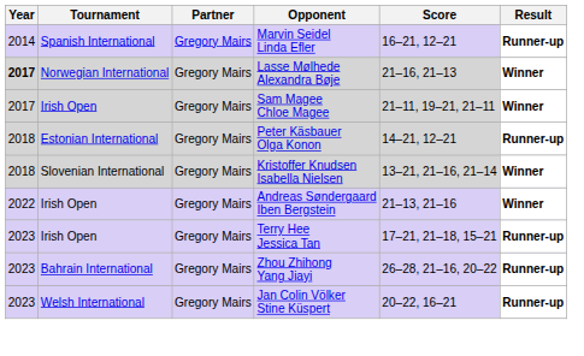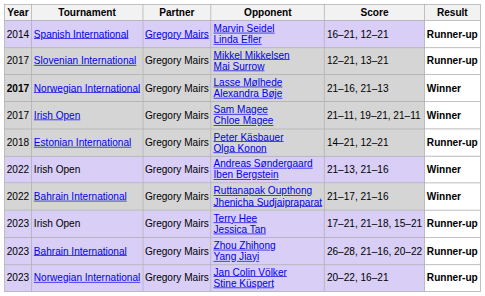+ row: 2017 | Slovenian International | Gregory Mairs | Mikkel Mikkelsen Mai Surrow | 12–21, 13–21 | Runner-up
- row: 2018 | Slovenian International | Gregory Mairs | Kristoffer Knudsen Isabella Nielsen | 13–21, 21–16, 21–14 | Winner
+ row: 2022 | Bahrain International | Gregory Mairs | Ruttanapak Oupthong Jhenicha Sudjaipraparat | 21–17, 21–16 | Winner
Jan Colin Völker Stine Küspert | Tournament: Welsh International -> Norwegian International
